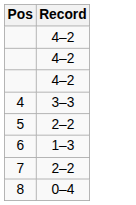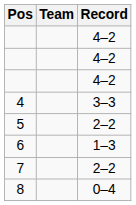+ column: Team
